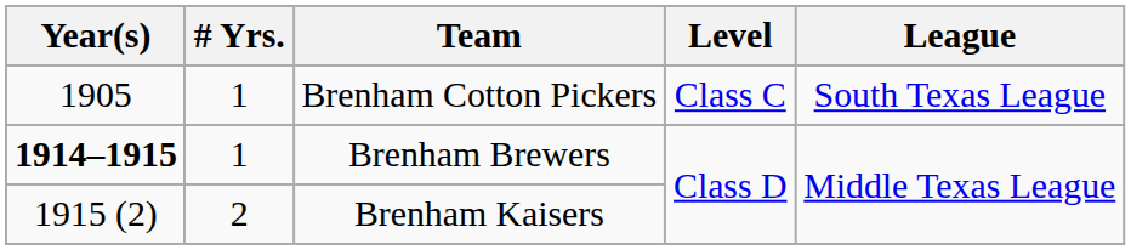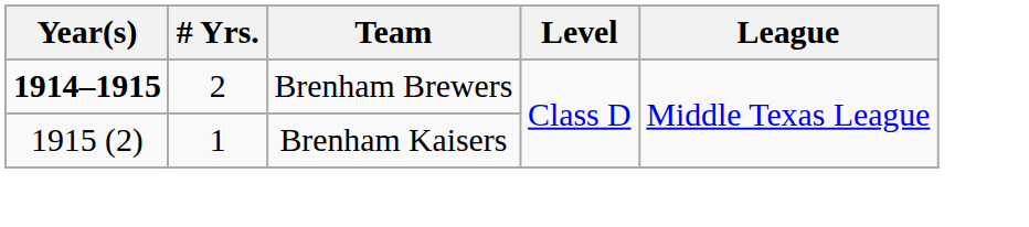- row: 1905 | 1 | Brenham Cotton Pickers | Class C | South Texas League
Brenham Brewers | # Yrs.: 1 -> 2
Brenham Kaisers | # Yrs.: 2 -> 1
